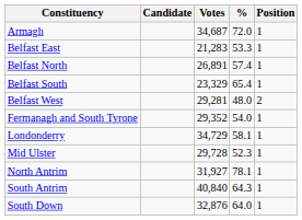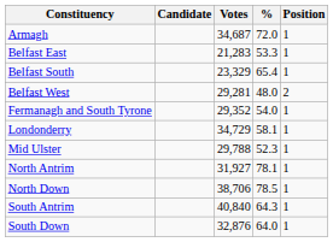- row: Belfast North | 26,891 | 57.4 | 1
Mid Ulster | Votes: 29,728 -> 29,788
+ row: North Down | 38,706 | 78.5 | 1
